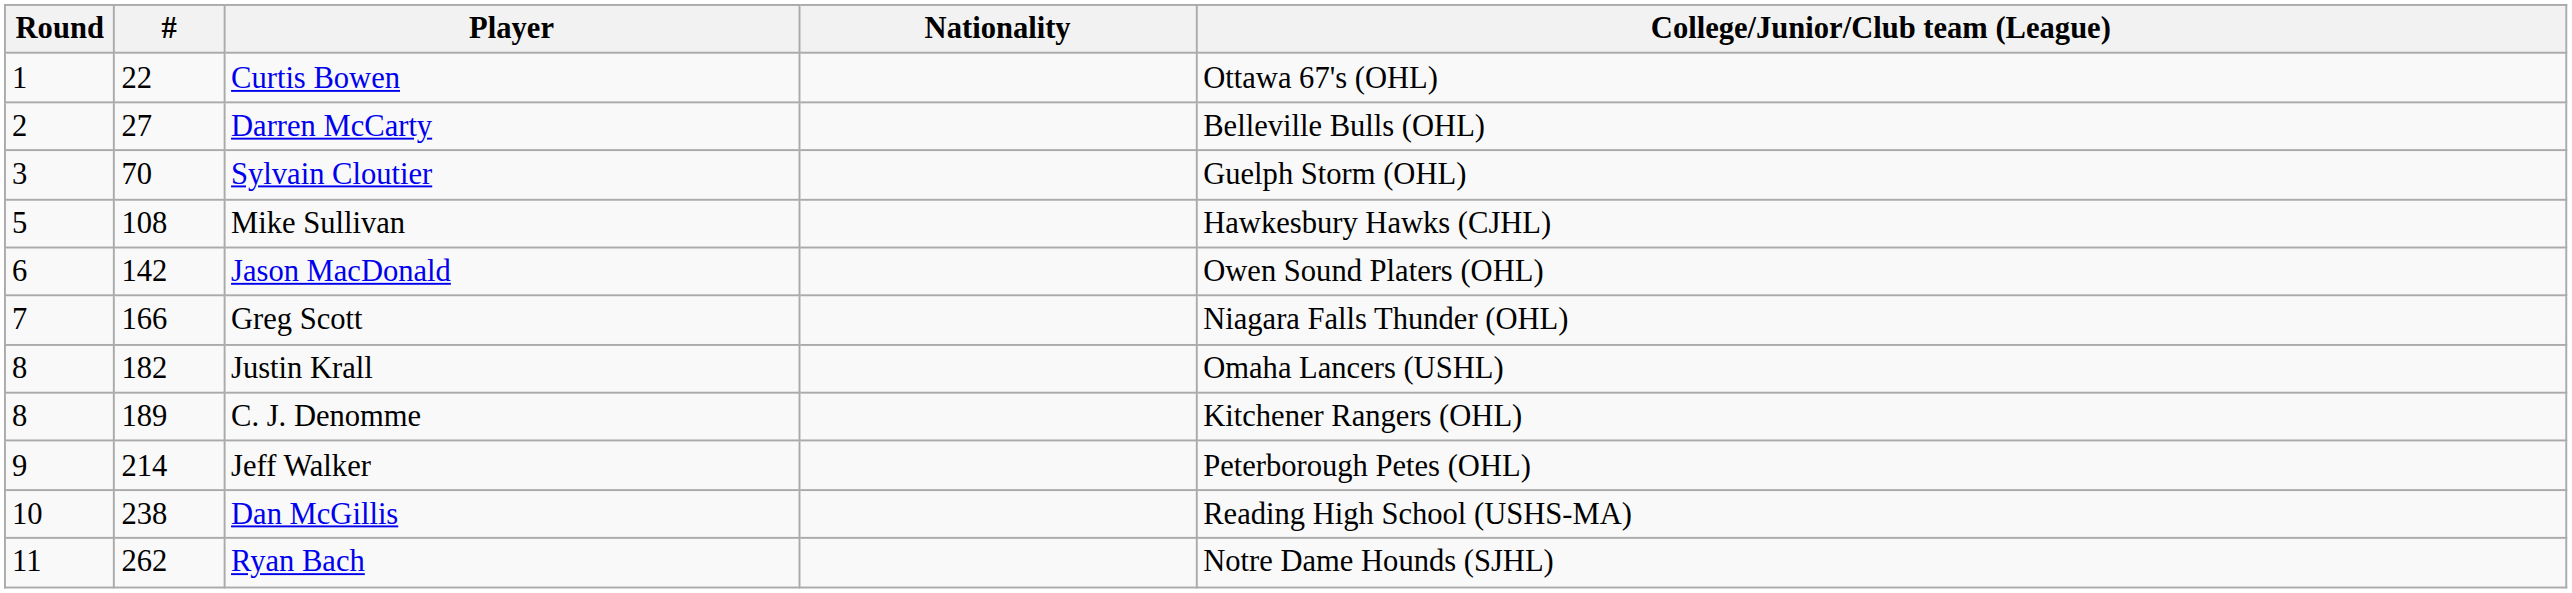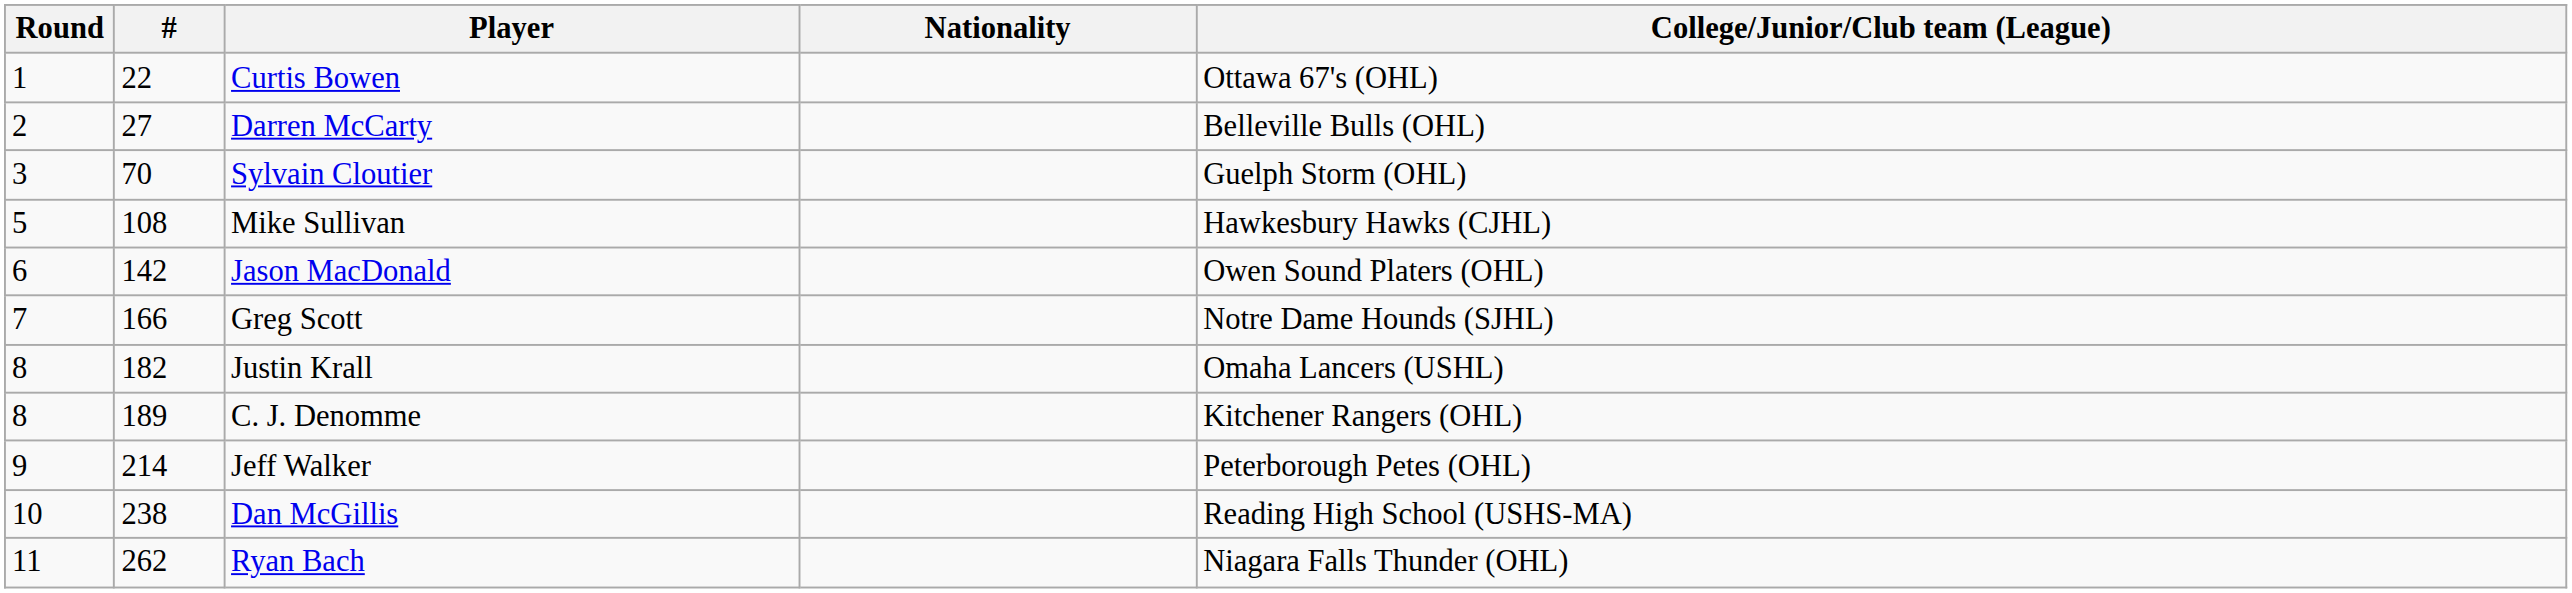Greg Scott | College/Junior/Club team (League): Niagara Falls Thunder (OHL) -> Notre Dame Hounds (SJHL)
Ryan Bach | College/Junior/Club team (League): Notre Dame Hounds (SJHL) -> Niagara Falls Thunder (OHL)
